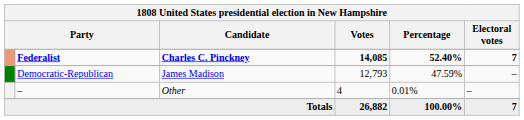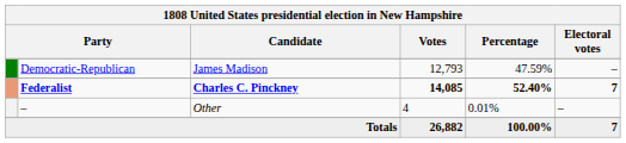rows swapped: Federalist <-> Democratic-Republican
